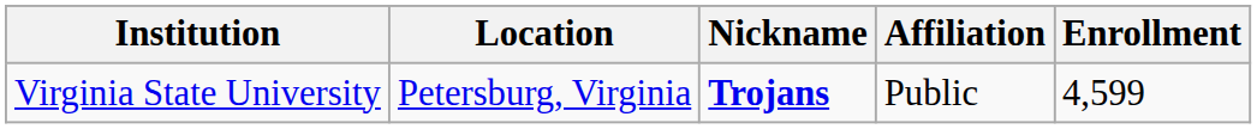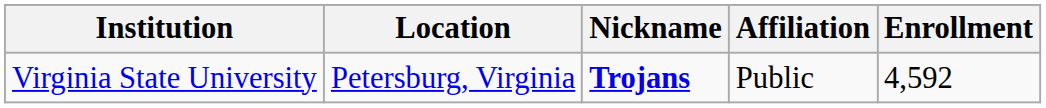Virginia State University | Enrollment: 4,599 -> 4,592
